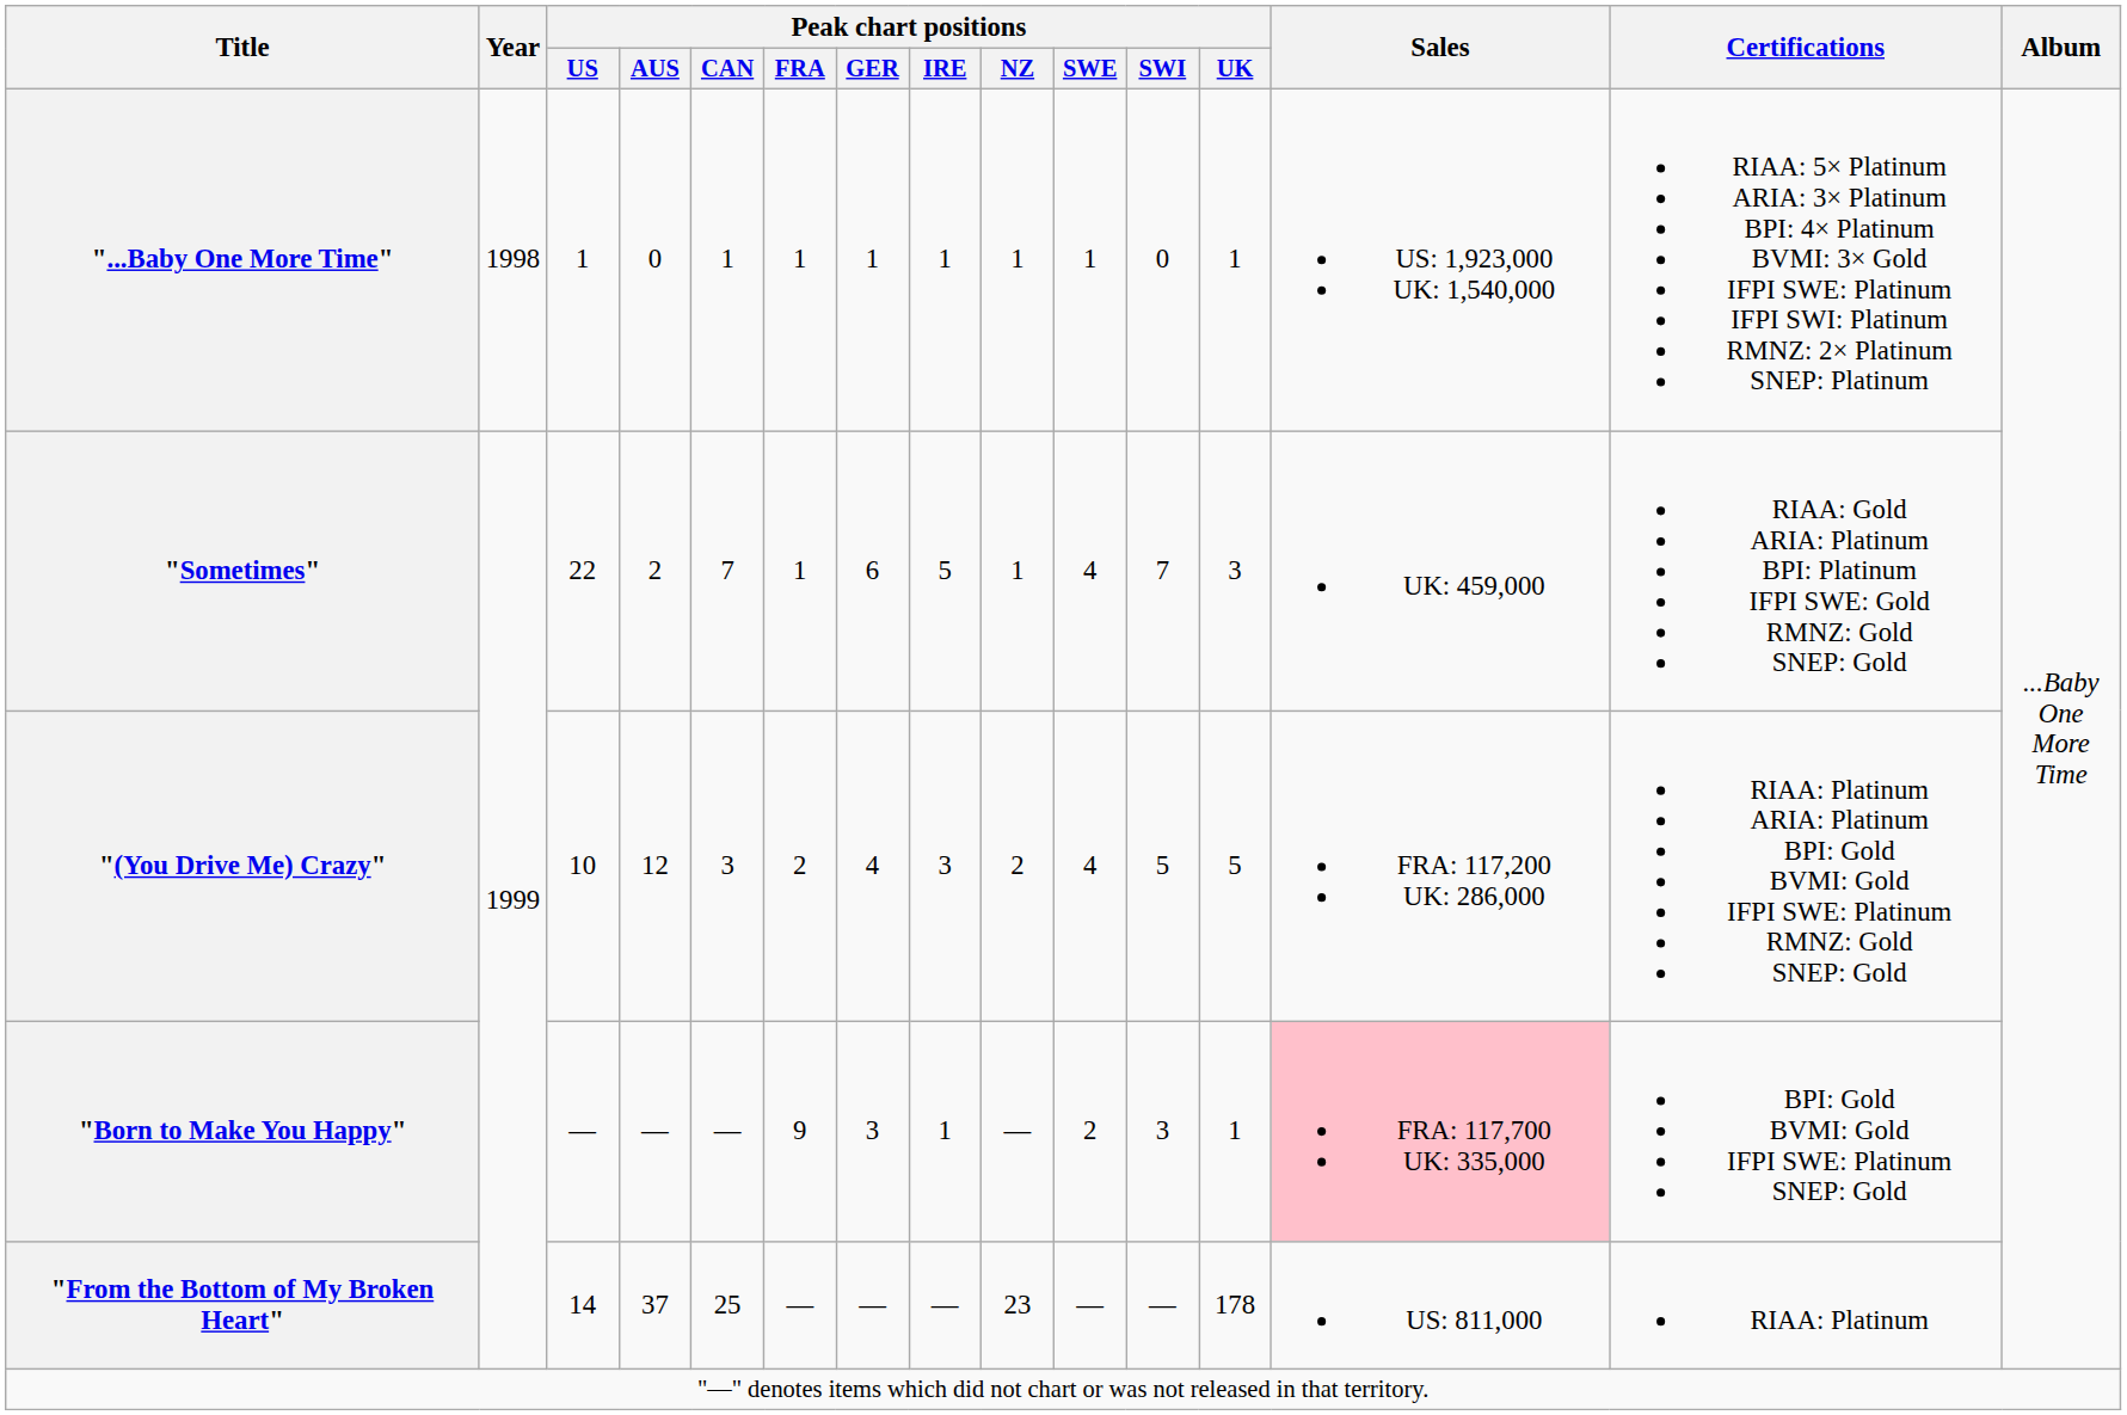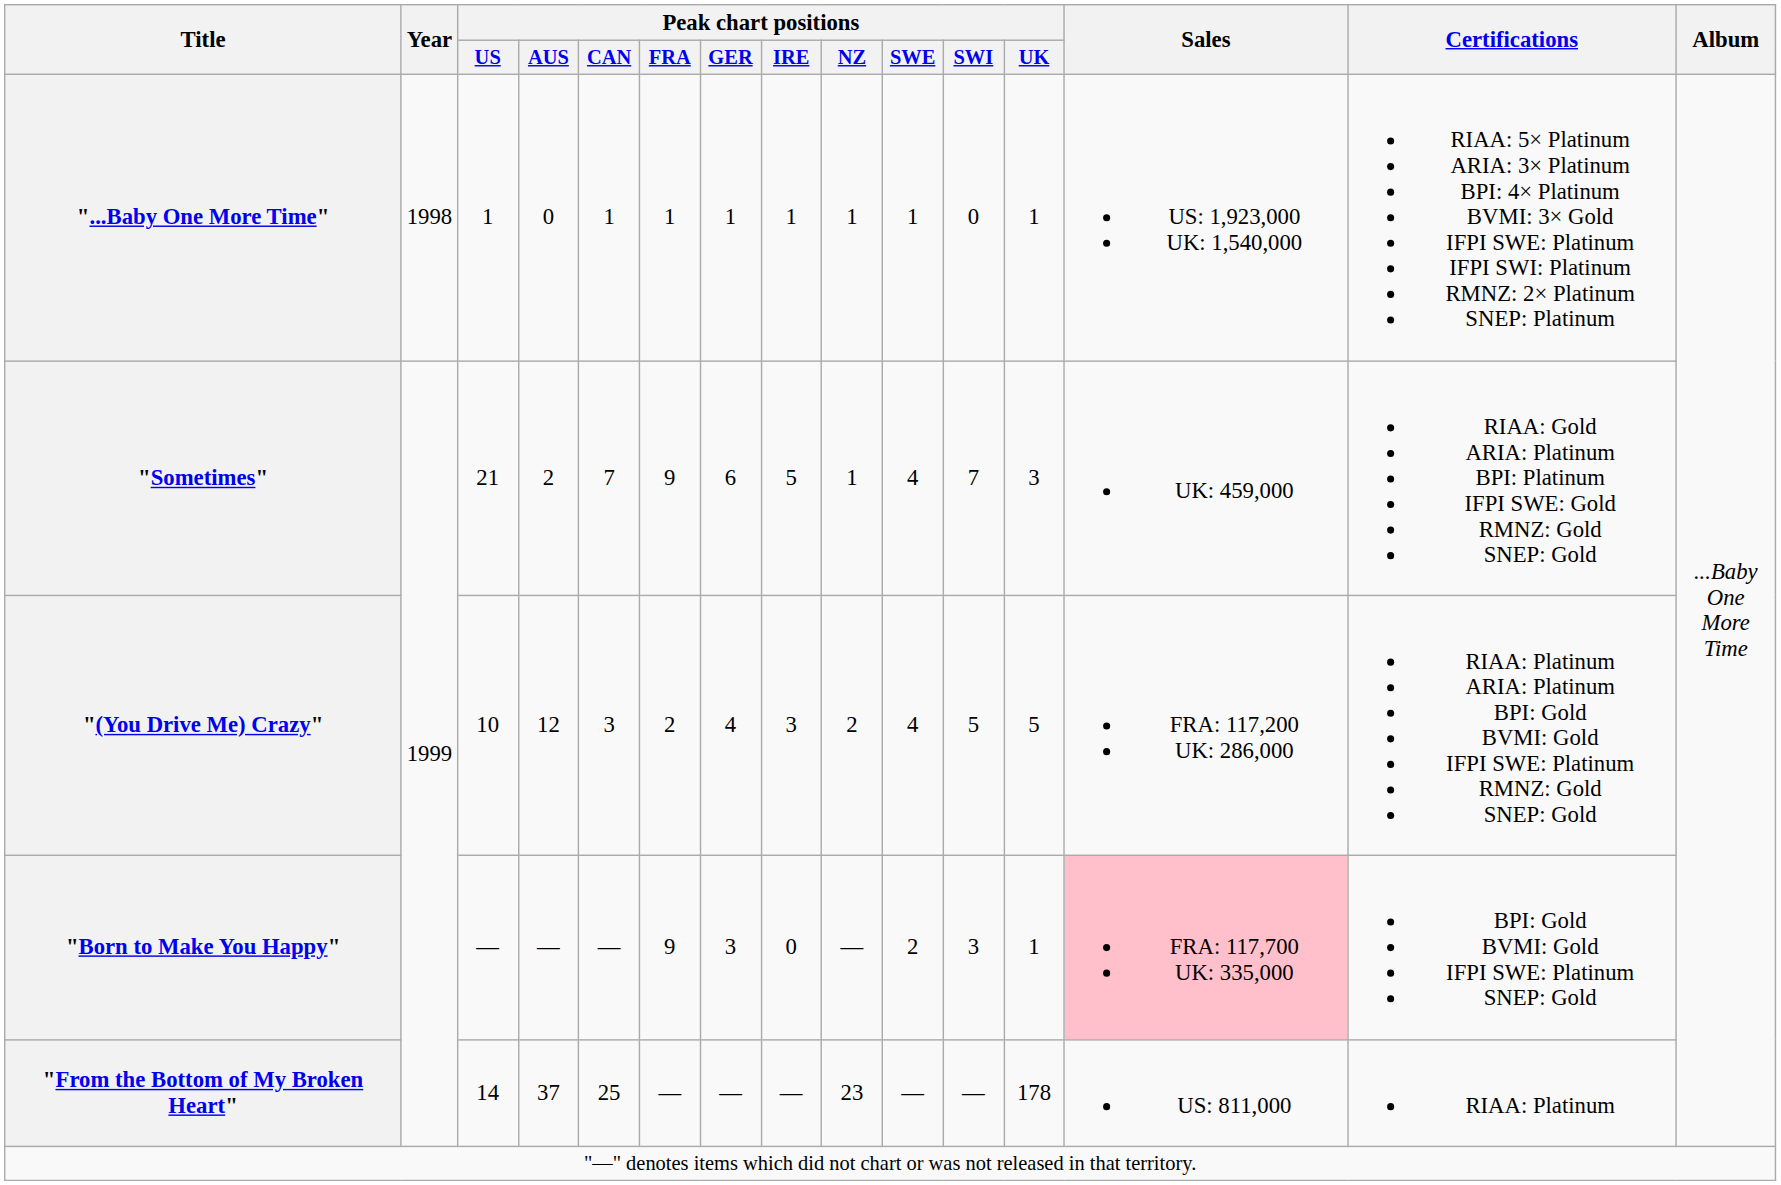"Sometimes" | Peak chart positions / US: 22 -> 21
"Sometimes" | Peak chart positions / FRA: 1 -> 9
"Born to Make You Happy" | Peak chart positions / IRE: 1 -> 0
